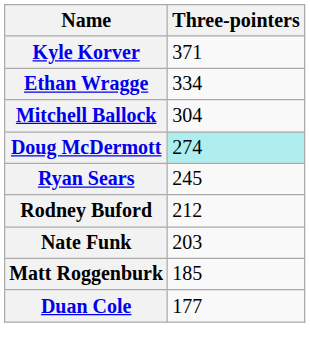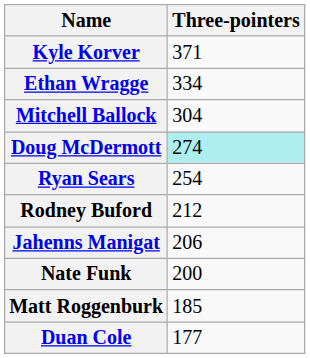Ryan Sears | Three-pointers: 245 -> 254
+ row: Jahenns Manigat | 206
Nate Funk | Three-pointers: 203 -> 200
